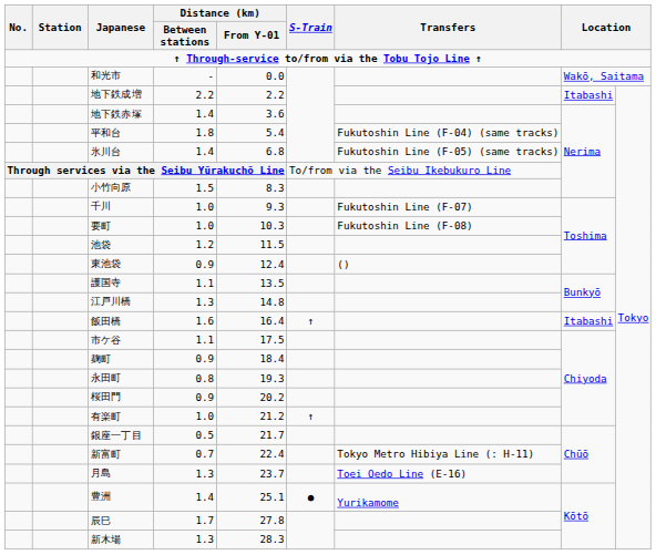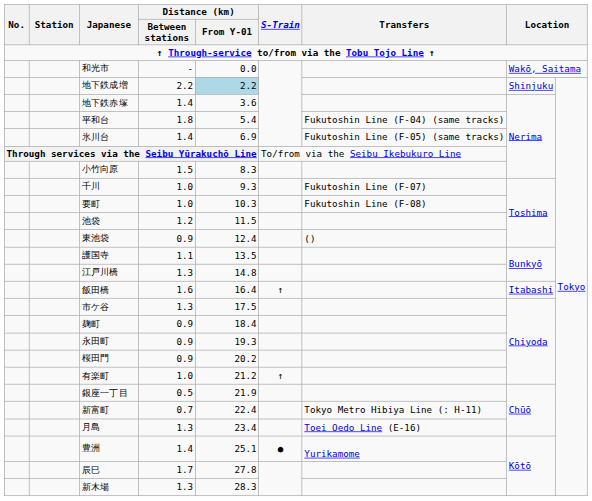地下鉄成増 | Distance (km) / From Y-01: no background -> lightblue background
地下鉄成増 | column 8: Itabashi -> Shinjuku
氷川台 | Distance (km) / From Y-01: 6.8 -> 6.9
市ケ谷 | Distance (km) / Between stations: 1.1 -> 1.3
永田町 | Distance (km) / Between stations: 0.8 -> 0.9
銀座一丁目 | Distance (km) / From Y-01: 21.7 -> 21.9
月島 | Distance (km) / From Y-01: 23.7 -> 23.4
